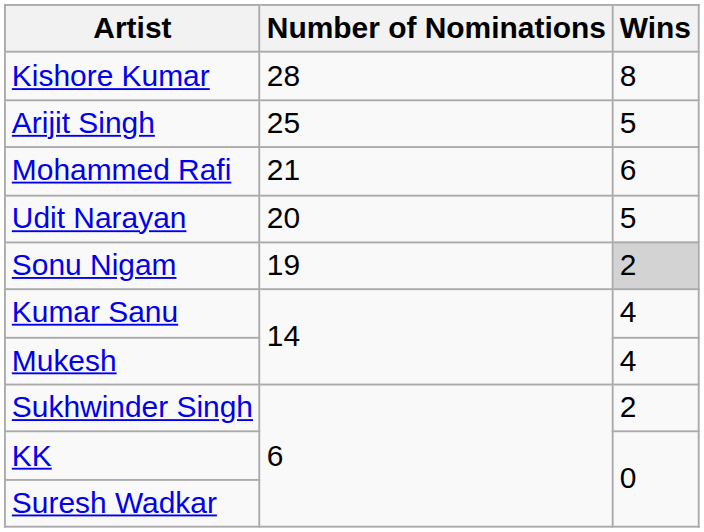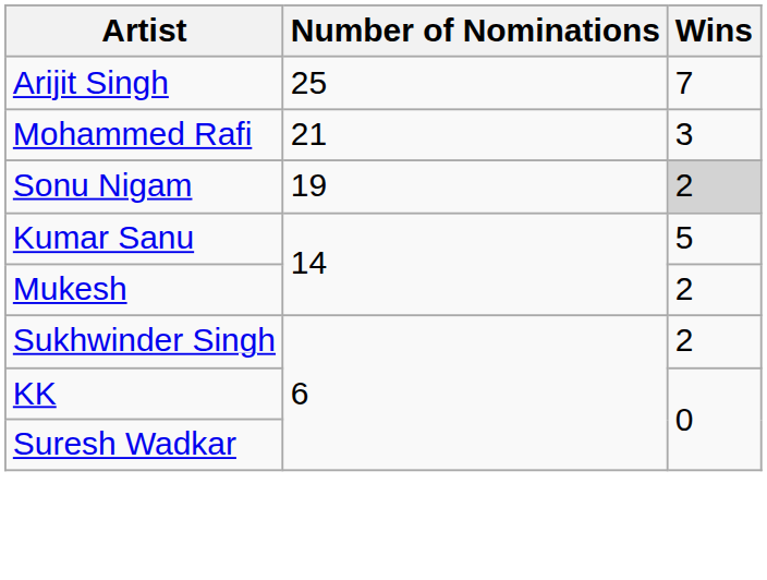- row: Kishore Kumar | 28 | 8
Arijit Singh | Wins: 5 -> 7
Mohammed Rafi | Wins: 6 -> 3
- row: Udit Narayan | 20 | 5
Kumar Sanu | Wins: 4 -> 5
Mukesh | Wins: 4 -> 2
